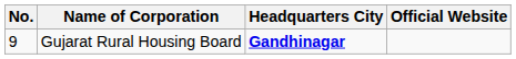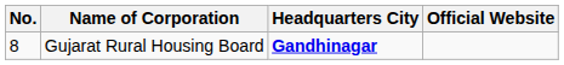Gujarat Rural Housing Board | No.: 9 -> 8
